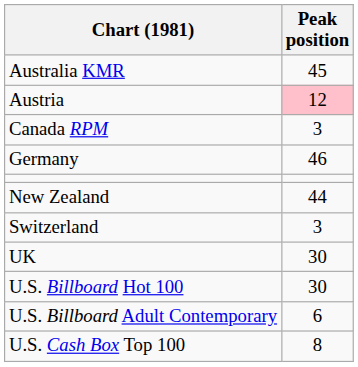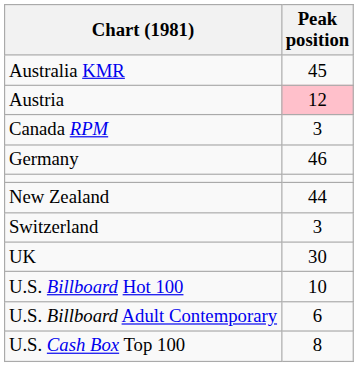U.S. Billboard Hot 100 | Peak position: 30 -> 10
